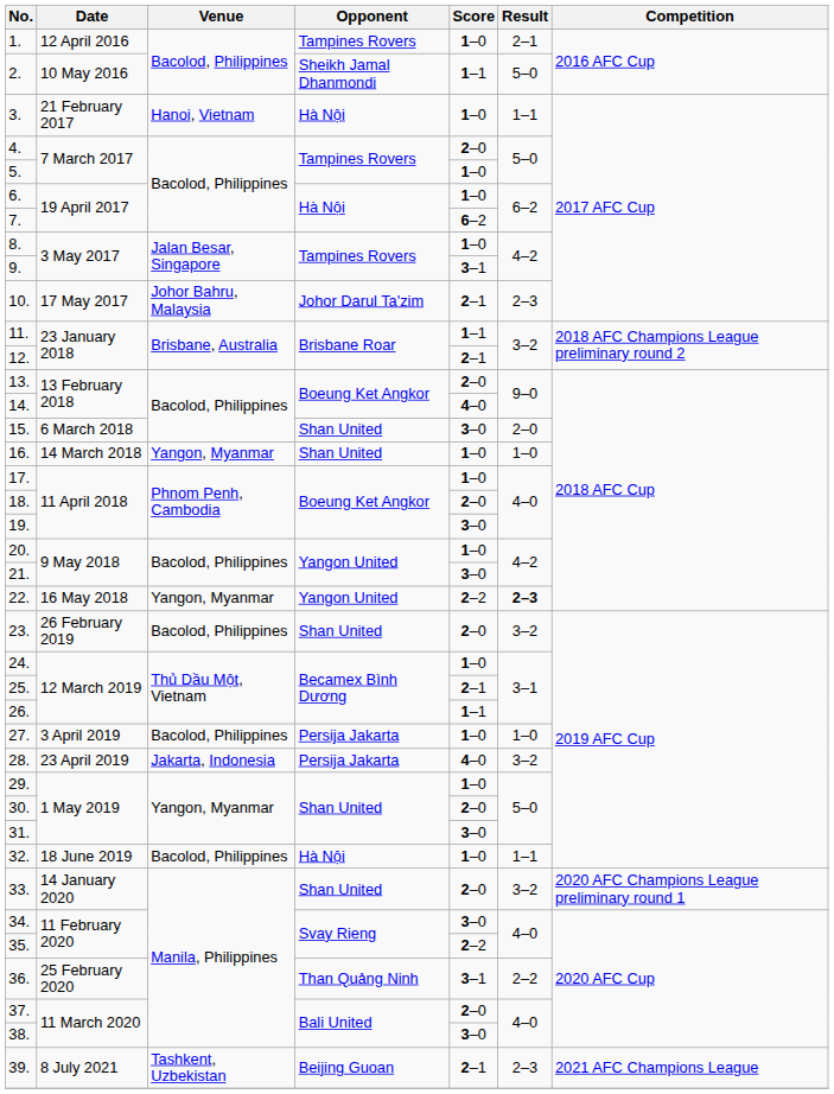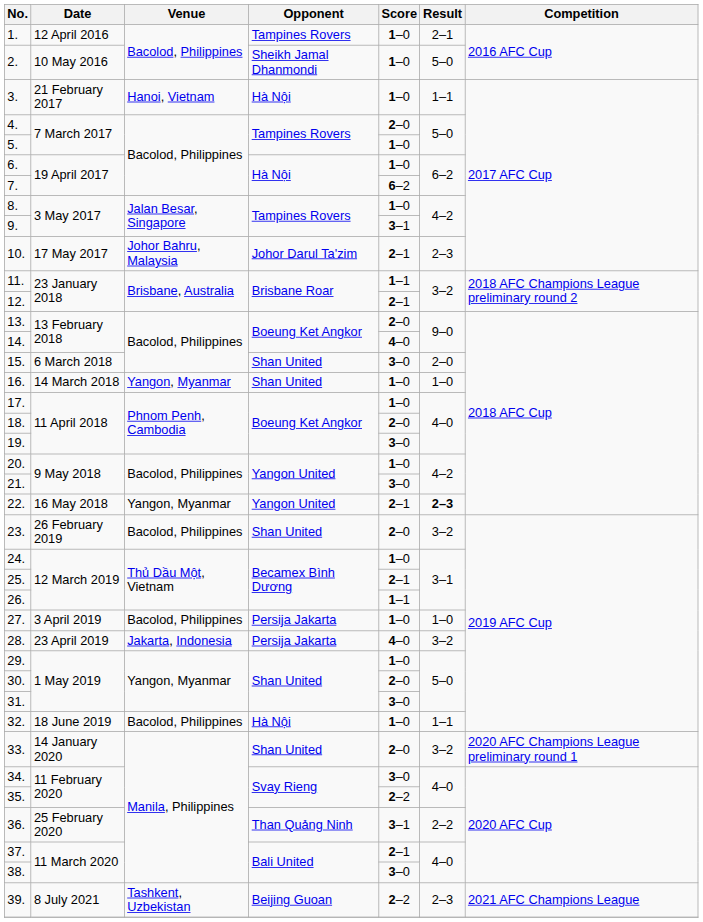2. | Score: 1–1 -> 1–0
22. | Score: 2–2 -> 2–1
37. | Score: 2–0 -> 2–1
39. | Score: 2–1 -> 2–2
